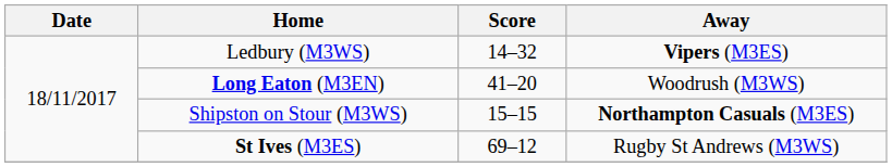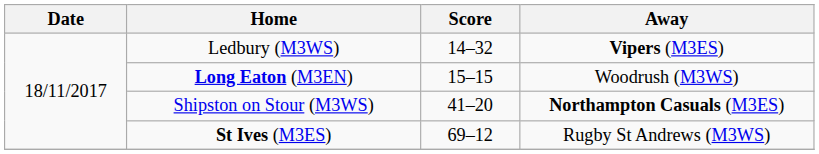Long Eaton (M3EN) | Score: 41–20 -> 15–15
Shipston on Stour (M3WS) | Score: 15–15 -> 41–20
